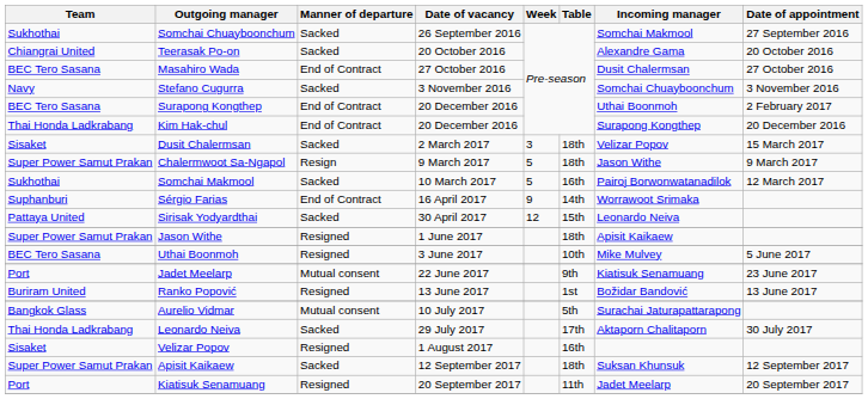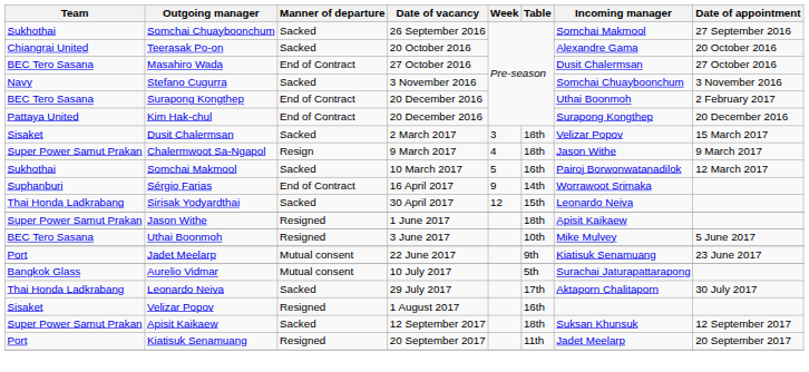Kim Hak-chul | Team: Thai Honda Ladkrabang -> Pattaya United
Chalermwoot Sa-Ngapol | Week: 5 -> 4
Sirisak Yodyardthai | Team: Pattaya United -> Thai Honda Ladkrabang
- row: Buriram United | Ranko Popović | Resigned | 13 June 2017 | 1st | Božidar Bandović | 13 June 2017
